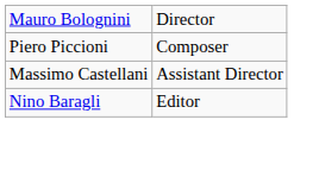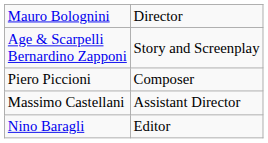+ row: Age & Scarpelli Bernardino Zapponi | Story and Screenplay
